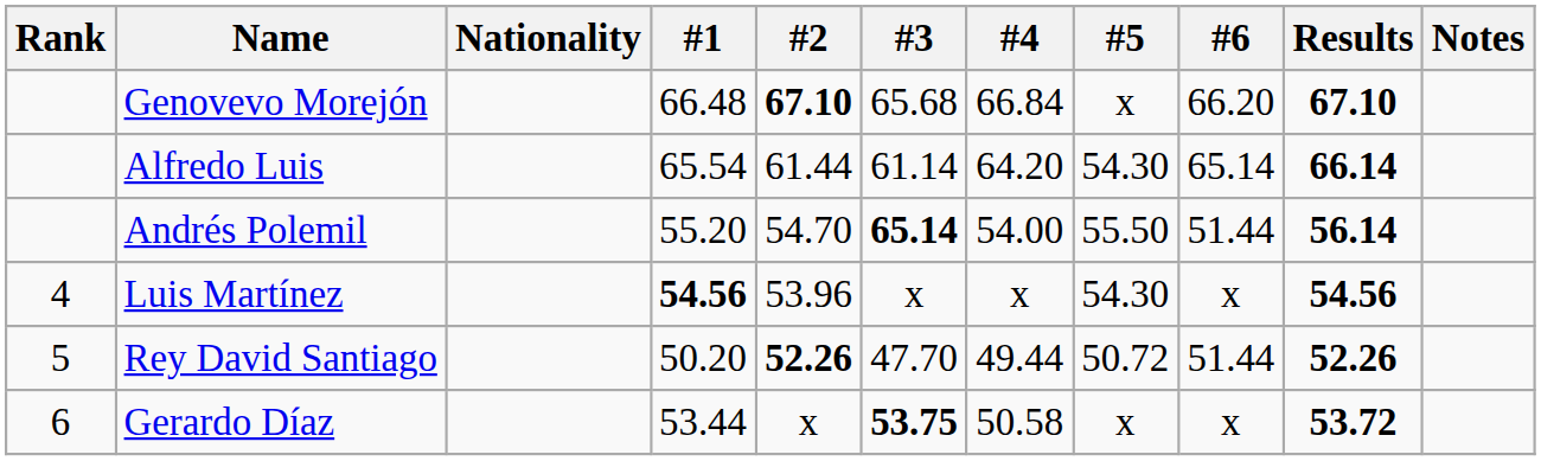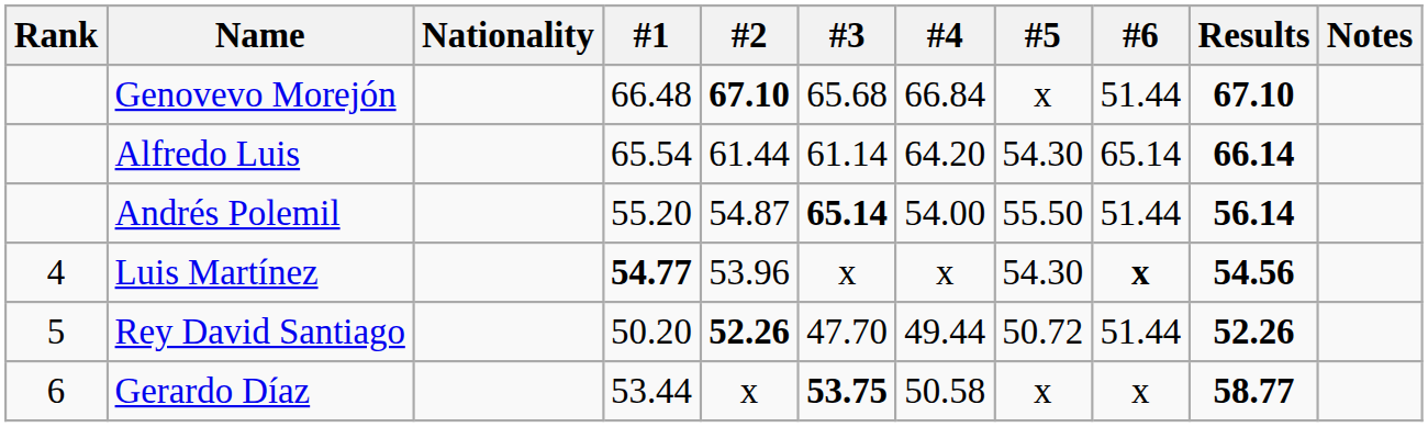Genovevo Morejón | #6: 66.20 -> 51.44
Andrés Polemil | #2: 54.70 -> 54.87
Luis Martínez | #1: 54.56 -> 54.77
Luis Martínez | #6: normal -> bold
Gerardo Díaz | Results: 53.72 -> 58.77
